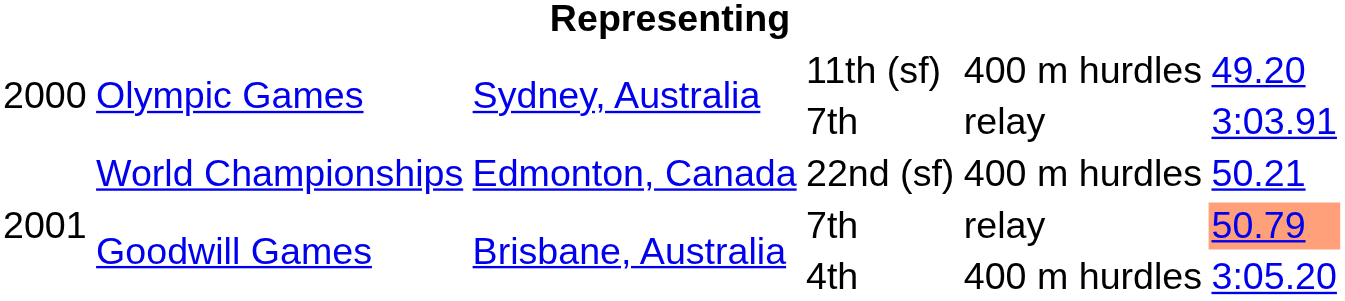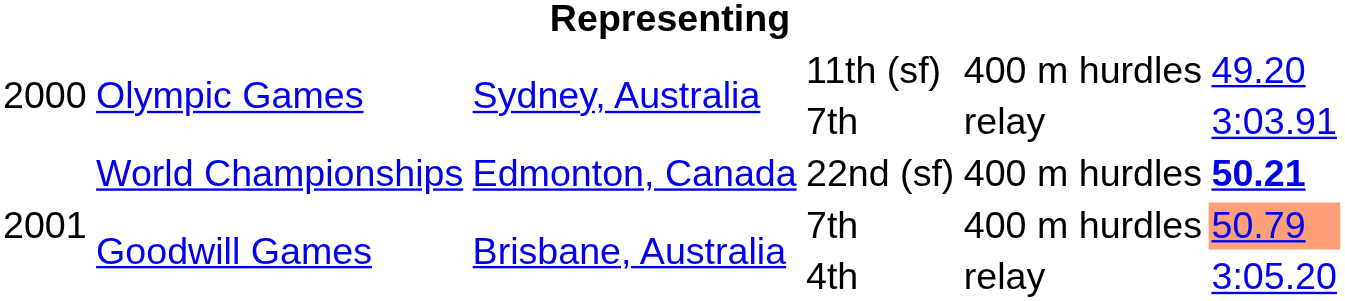22nd (sf) | column 6: normal -> bold
Goodwill Games / 7th | column 5: relay -> 400 m hurdles
4th | column 5: 400 m hurdles -> relay
